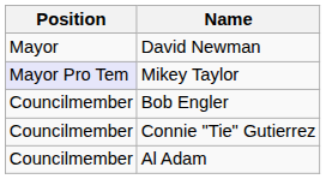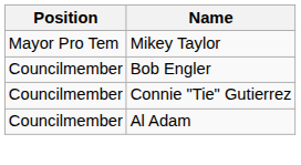- row: Mayor | David Newman
Mikey Taylor | Position: lavender background -> no background
